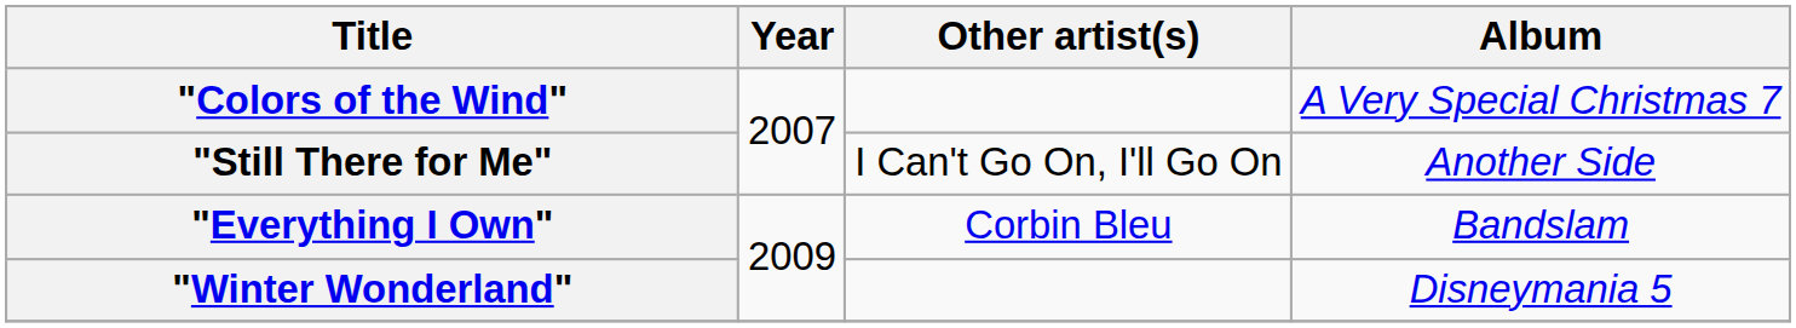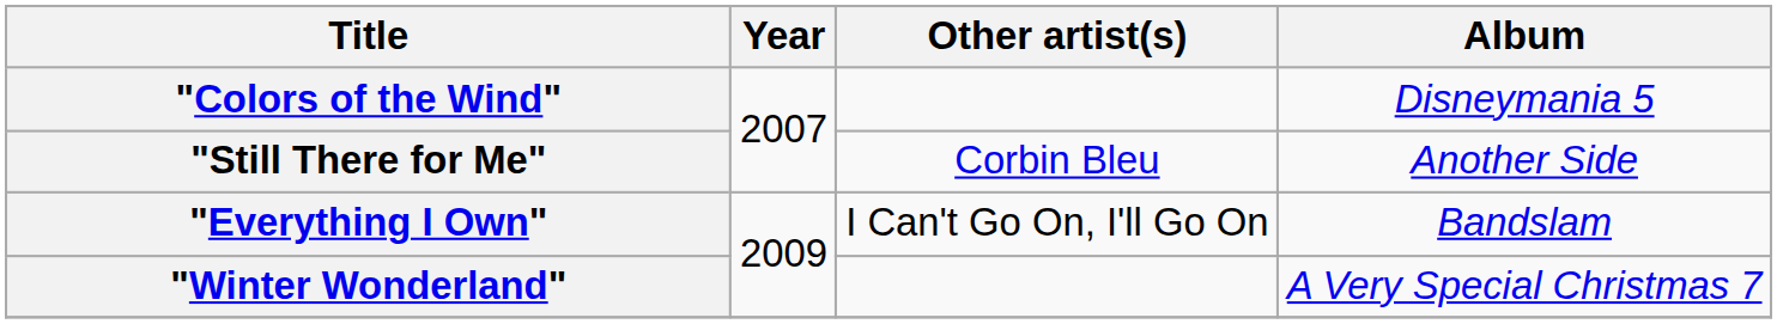"Colors of the Wind" | Album: A Very Special Christmas 7 -> Disneymania 5
"Still There for Me" | Other artist(s): I Can't Go On, I'll Go On -> Corbin Bleu
"Everything I Own" | Other artist(s): Corbin Bleu -> I Can't Go On, I'll Go On
"Winter Wonderland" | Album: Disneymania 5 -> A Very Special Christmas 7
